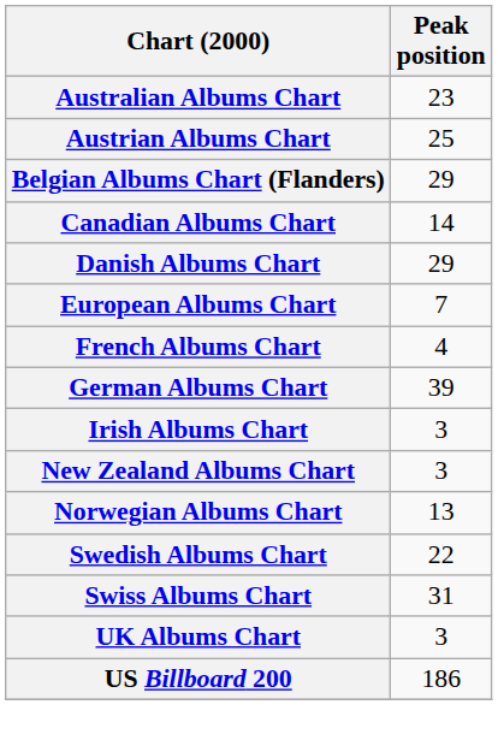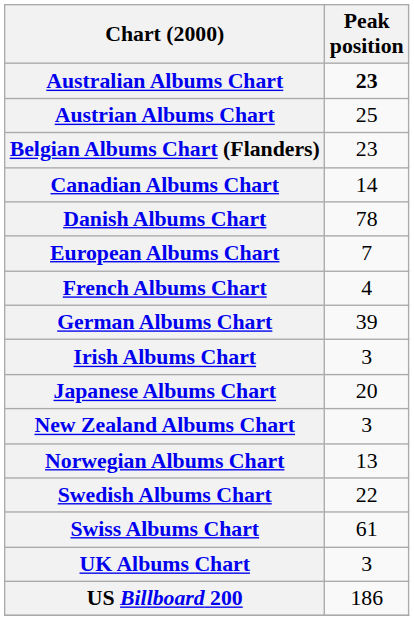Australian Albums Chart | Peak position: normal -> bold
Belgian Albums Chart (Flanders) | Peak position: 29 -> 23
Danish Albums Chart | Peak position: 29 -> 78
+ row: Japanese Albums Chart | 20
Swiss Albums Chart | Peak position: 31 -> 61
